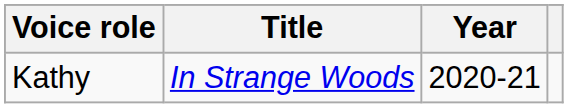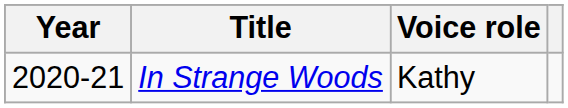columns swapped: Year <-> Voice role
